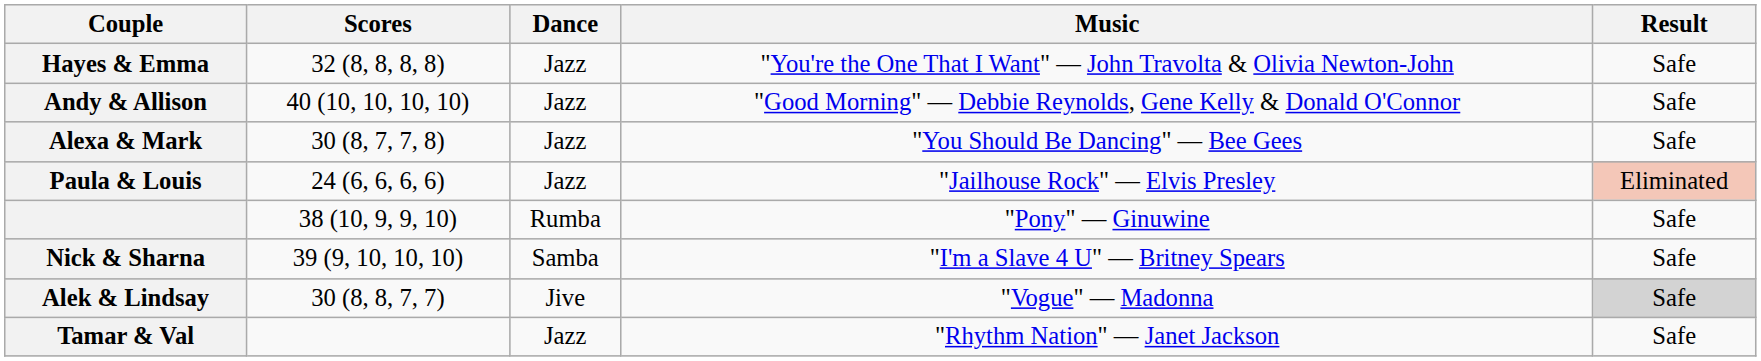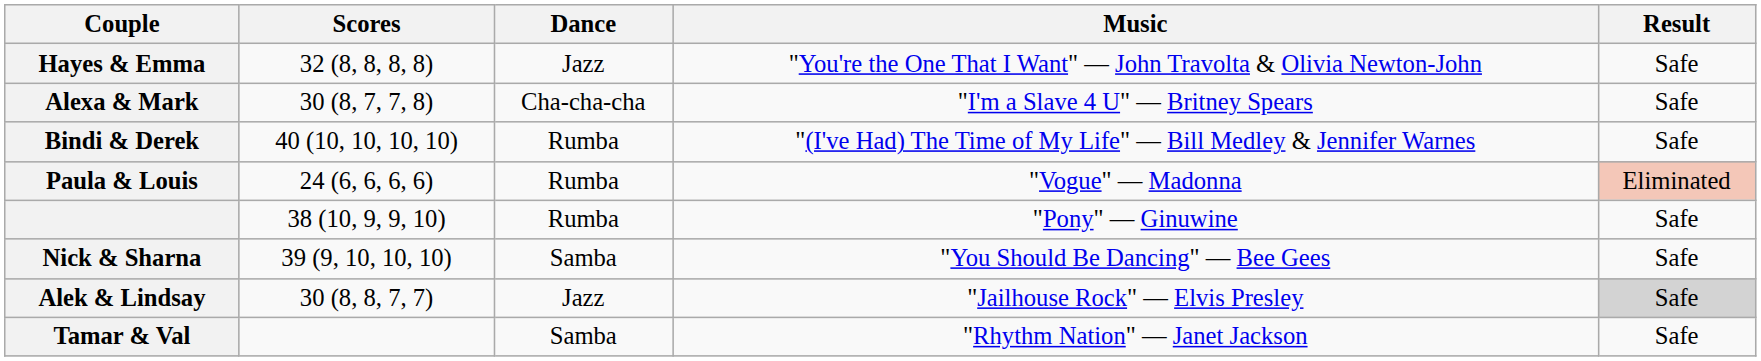- row: Andy & Allison | 40 (10, 10, 10, 10) | Jazz | "Good Morning" — Debbie Reynolds, Gene Kelly & Donald O'Connor | Safe
Alexa & Mark | Dance: Jazz -> Cha-cha-cha
Alexa & Mark | Music: "You Should Be Dancing" — Bee Gees -> "I'm a Slave 4 U" — Britney Spears
+ row: Bindi & Derek | 40 (10, 10, 10, 10) | Rumba | "(I've Had) The Time of My Life" — Bill Medley & Jennifer Warnes | Safe
Paula & Louis | Dance: Jazz -> Rumba
Paula & Louis | Music: "Jailhouse Rock" — Elvis Presley -> "Vogue" — Madonna
Nick & Sharna | Music: "I'm a Slave 4 U" — Britney Spears -> "You Should Be Dancing" — Bee Gees
Alek & Lindsay | Dance: Jive -> Jazz
Alek & Lindsay | Music: "Vogue" — Madonna -> "Jailhouse Rock" — Elvis Presley
Tamar & Val | Dance: Jazz -> Samba
